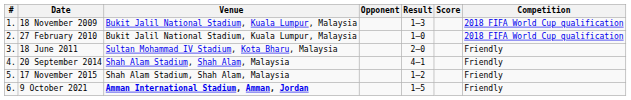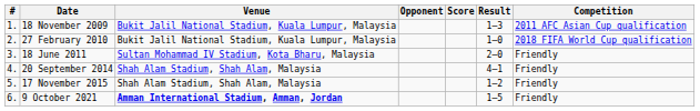columns swapped: Score <-> Result
18 November 2009 | Competition: 2018 FIFA World Cup qualification -> 2011 AFC Asian Cup qualification
